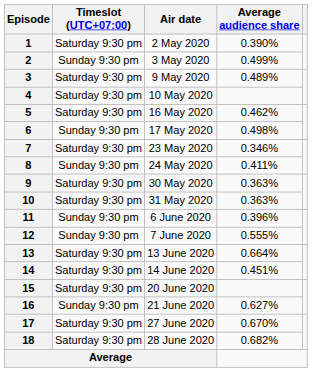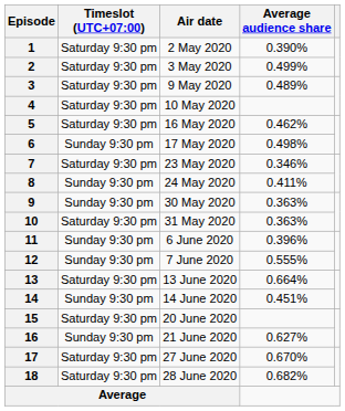2 | Timeslot (UTC+07:00): Sunday 9:30 pm -> Saturday 9:30 pm
9 | Timeslot (UTC+07:00): Saturday 9:30 pm -> Sunday 9:30 pm
14 | Timeslot (UTC+07:00): Saturday 9:30 pm -> Sunday 9:30 pm
